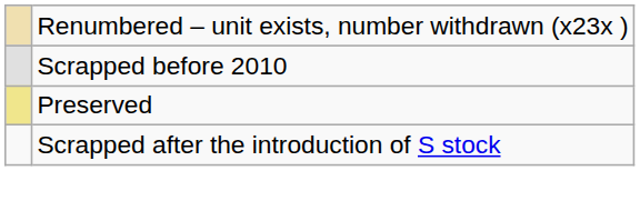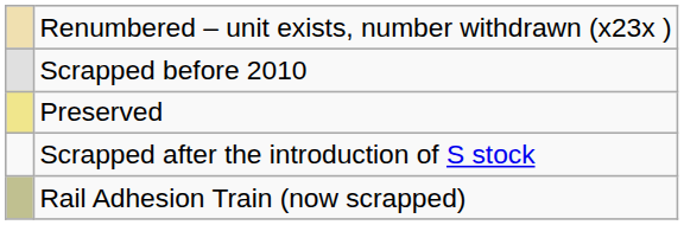+ row: Rail Adhesion Train (now scrapped)
